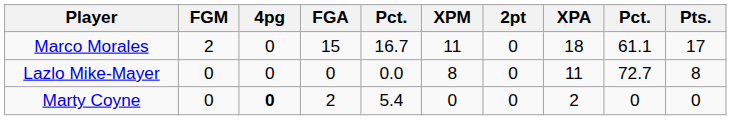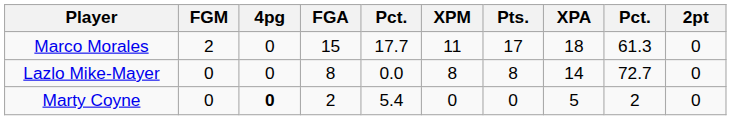columns swapped: 2pt <-> Pts.
Marco Morales | column 5: 16.7 -> 17.7
Marco Morales | column 9: 61.1 -> 61.3
Lazlo Mike-Mayer | FGA: 0 -> 8
Lazlo Mike-Mayer | XPA: 11 -> 14
Marty Coyne | XPA: 2 -> 5
Marty Coyne | column 9: 0 -> 2
